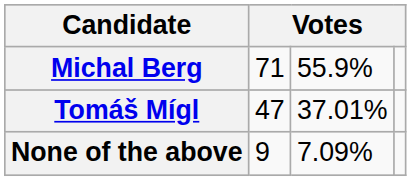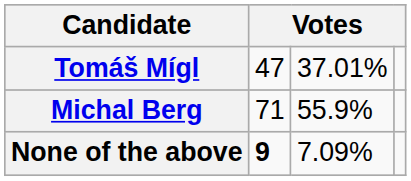rows swapped: Michal Berg <-> Tomáš Mígl
None of the above | column 2: normal -> bold
